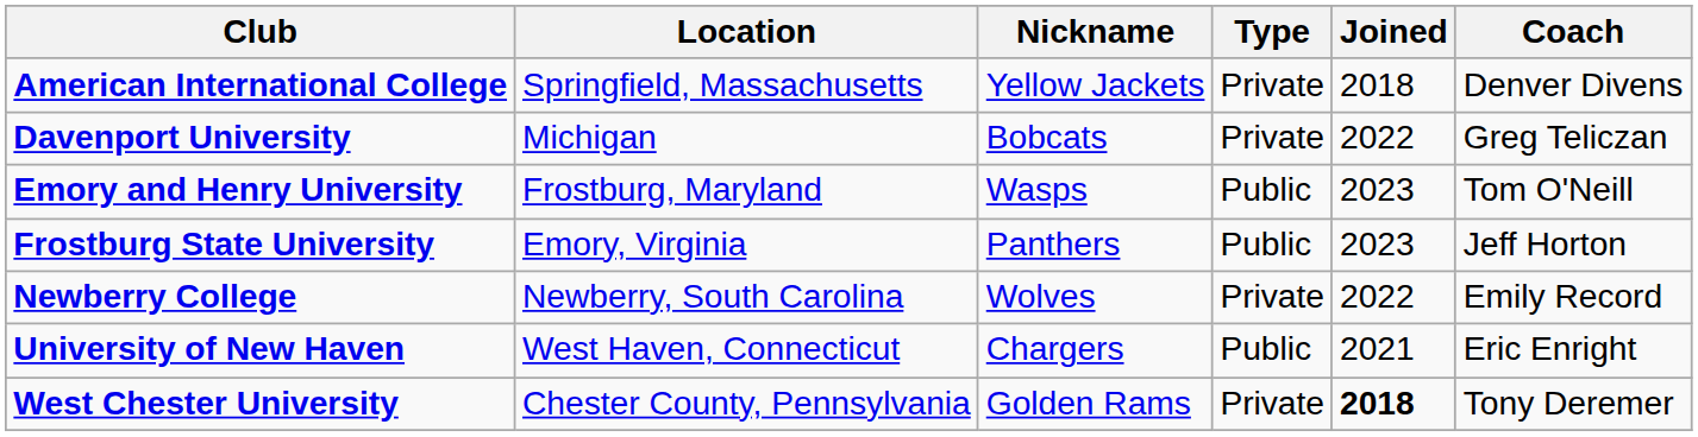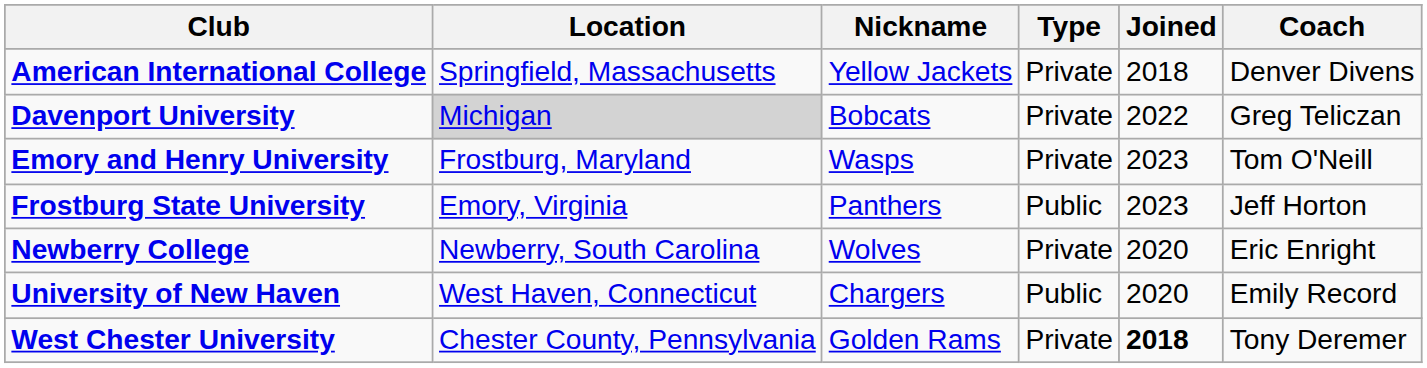Davenport University | Location: no background -> lightgrey background
Emory and Henry University | Type: Public -> Private
Newberry College | Joined: 2022 -> 2020
Newberry College | Coach: Emily Record -> Eric Enright
University of New Haven | Joined: 2021 -> 2020
University of New Haven | Coach: Eric Enright -> Emily Record
